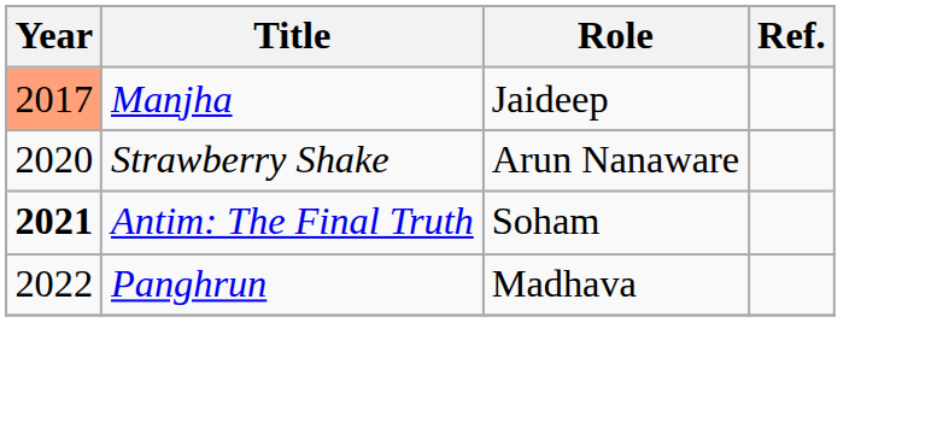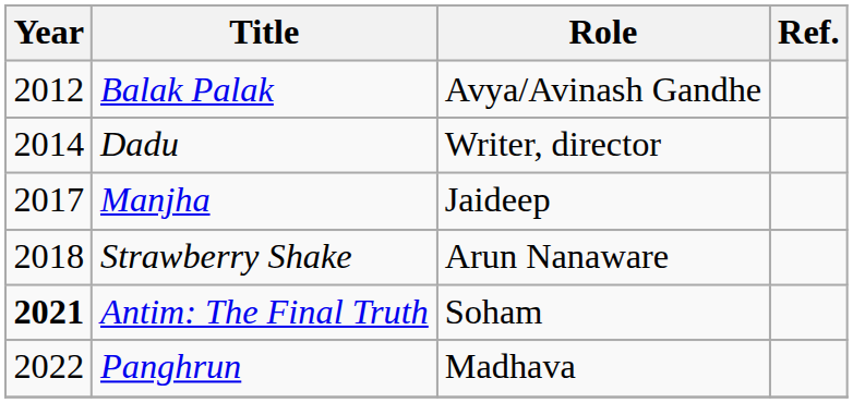+ row: 2012 | Balak Palak | Avya/Avinash Gandhe
+ row: 2014 | Dadu | Writer, director
Manjha | Year: lightsalmon background -> no background
Strawberry Shake | Year: 2020 -> 2018
